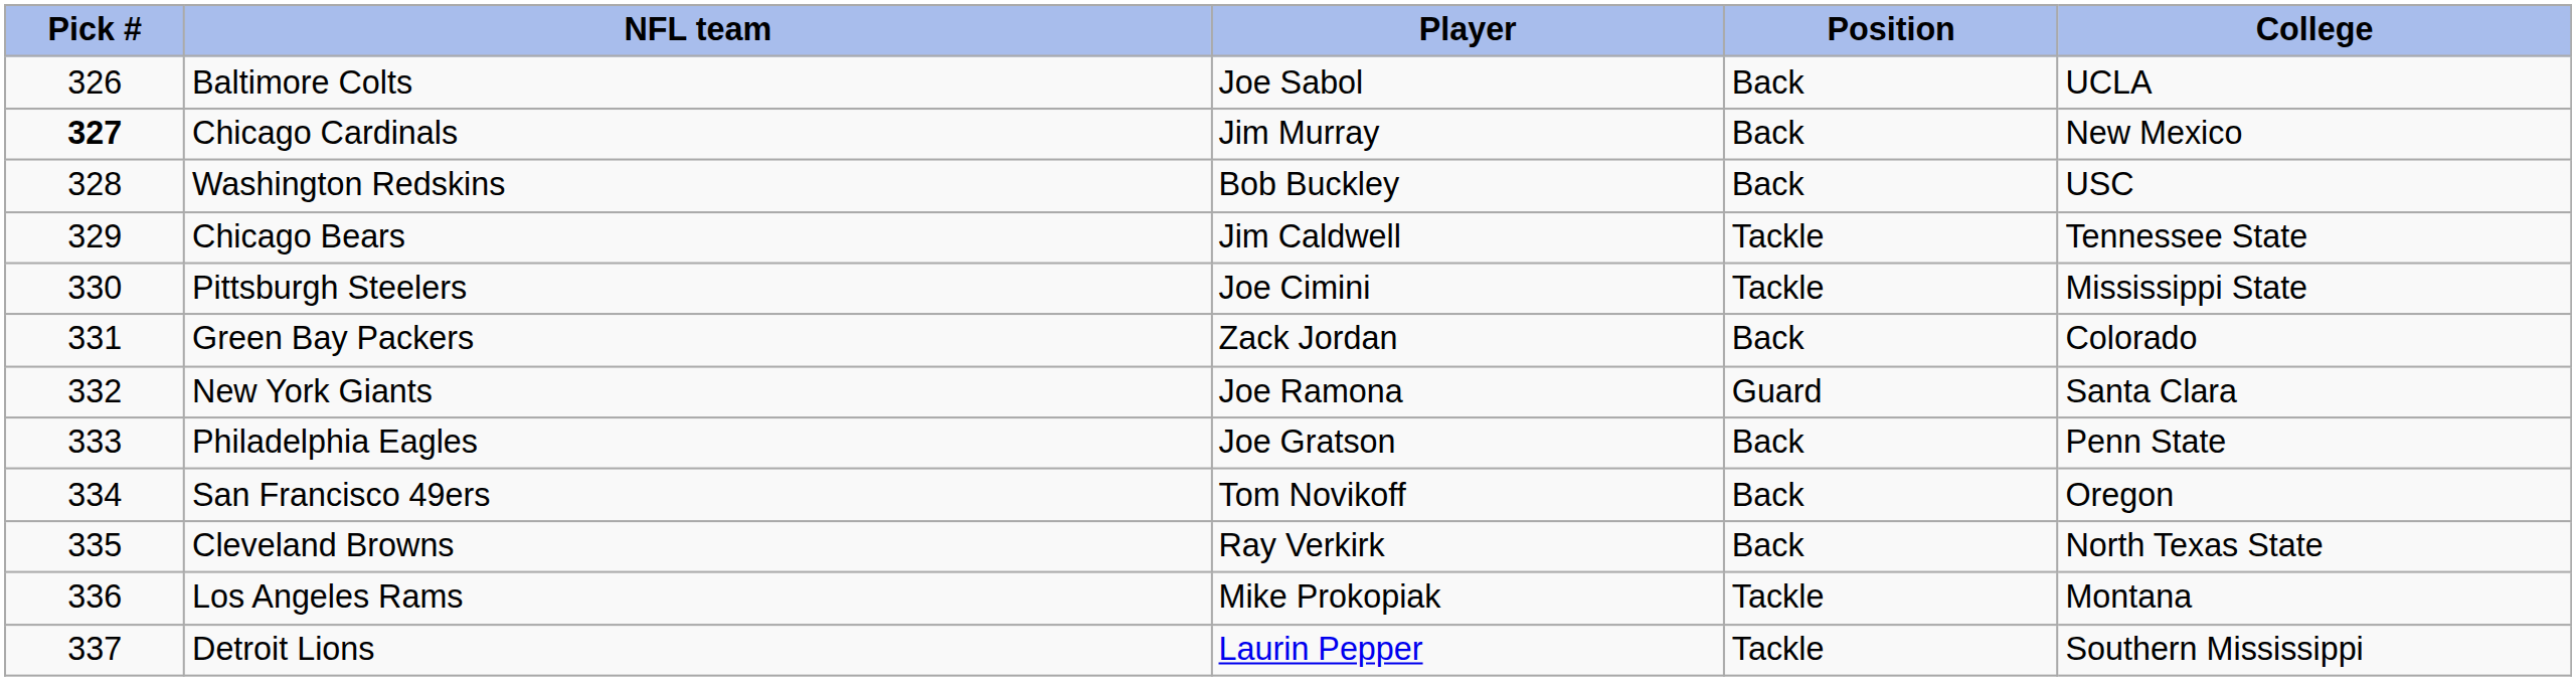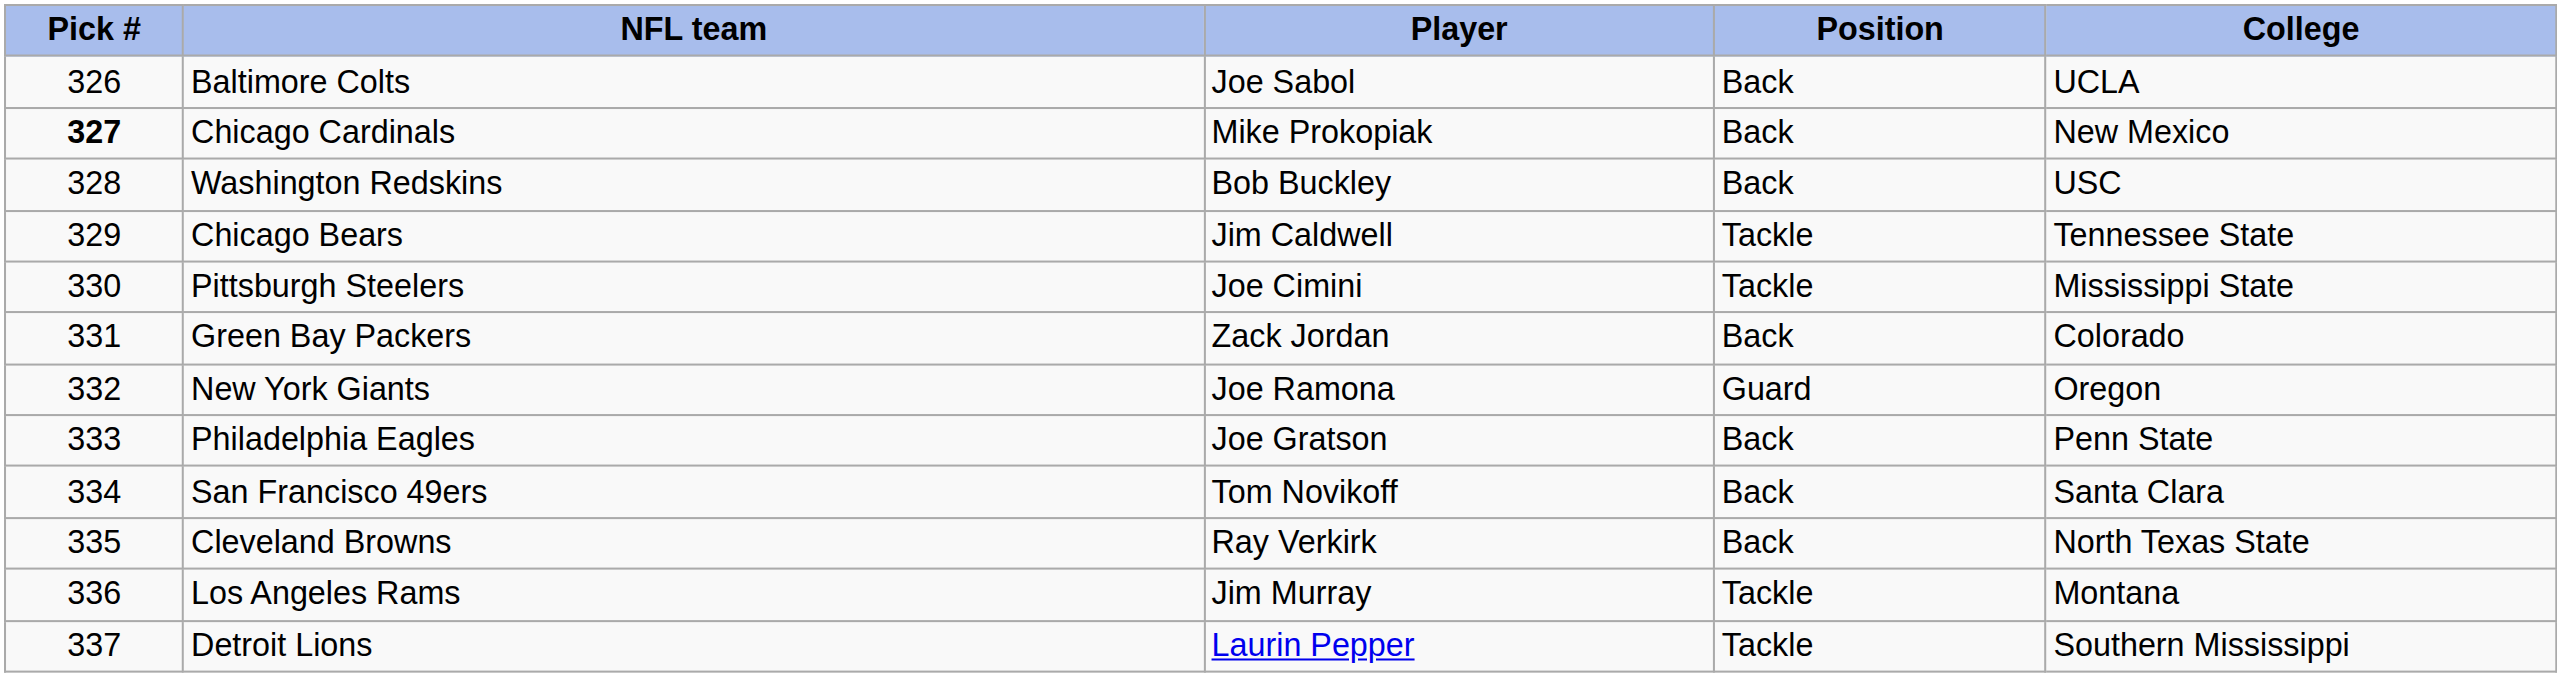Chicago Cardinals | Player: Jim Murray -> Mike Prokopiak
New York Giants | College: Santa Clara -> Oregon
San Francisco 49ers | College: Oregon -> Santa Clara
Los Angeles Rams | Player: Mike Prokopiak -> Jim Murray
